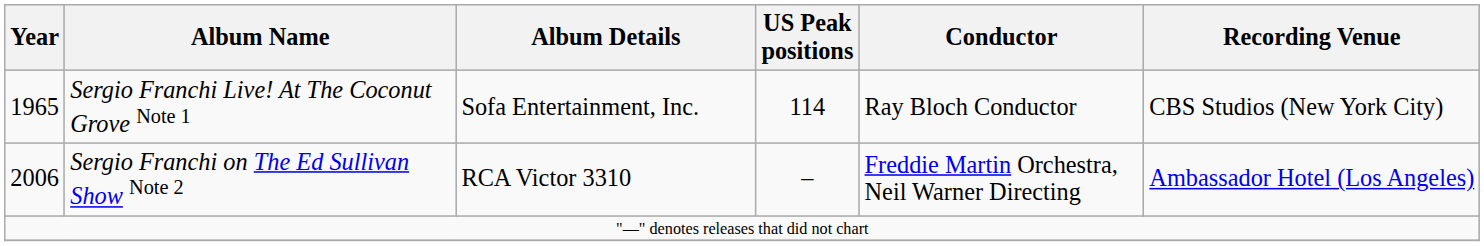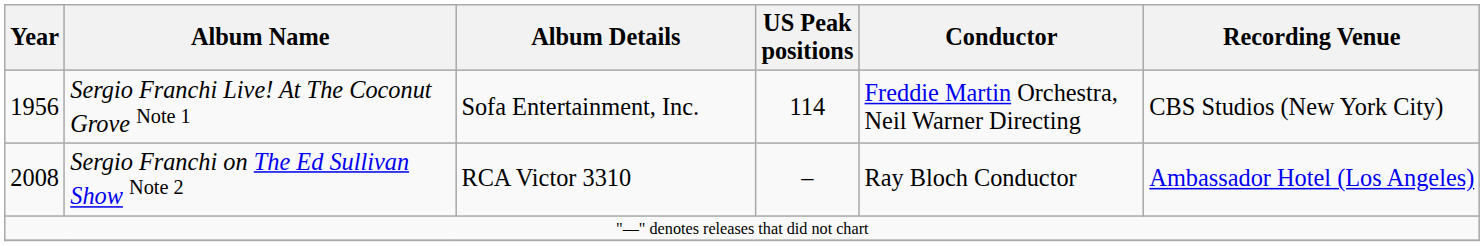Sergio Franchi Live! At The Coconut Grove Note 1 | Year: 1965 -> 1956
Sergio Franchi Live! At The Coconut Grove Note 1 | Conductor: Ray Bloch Conductor -> Freddie Martin Orchestra, Neil Warner Directing
Sergio Franchi on The Ed Sullivan Show Note 2 | Year: 2006 -> 2008
Sergio Franchi on The Ed Sullivan Show Note 2 | Conductor: Freddie Martin Orchestra, Neil Warner Directing -> Ray Bloch Conductor
